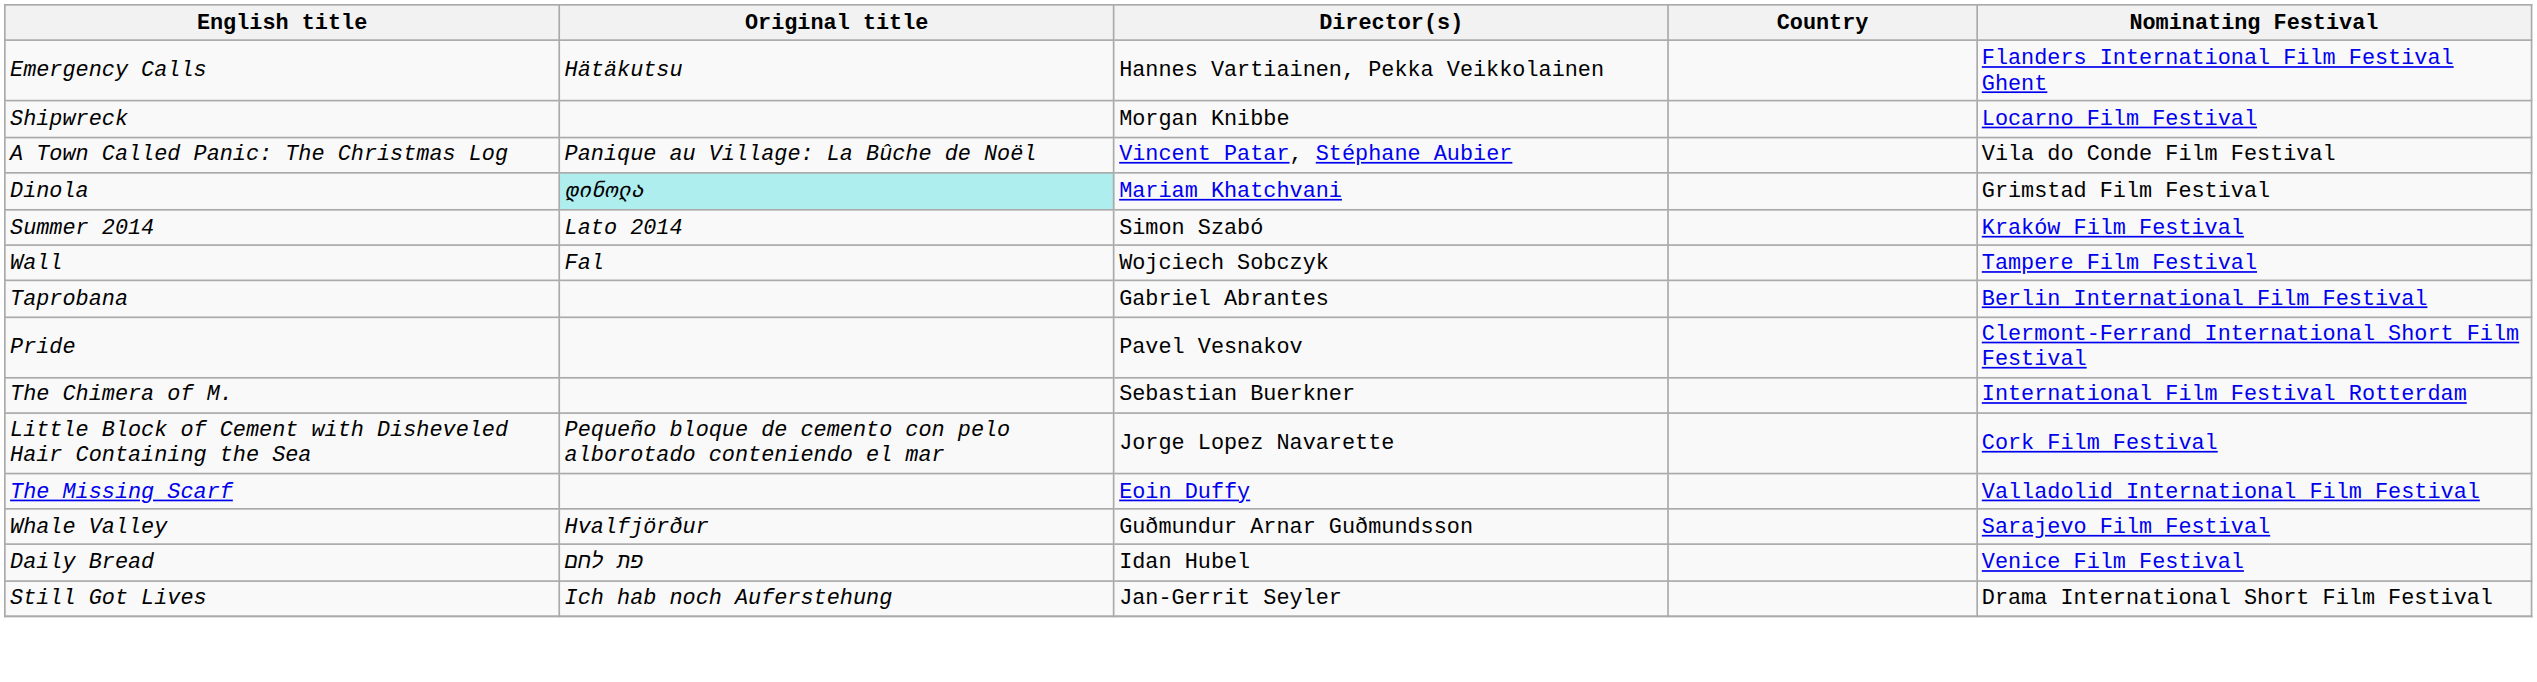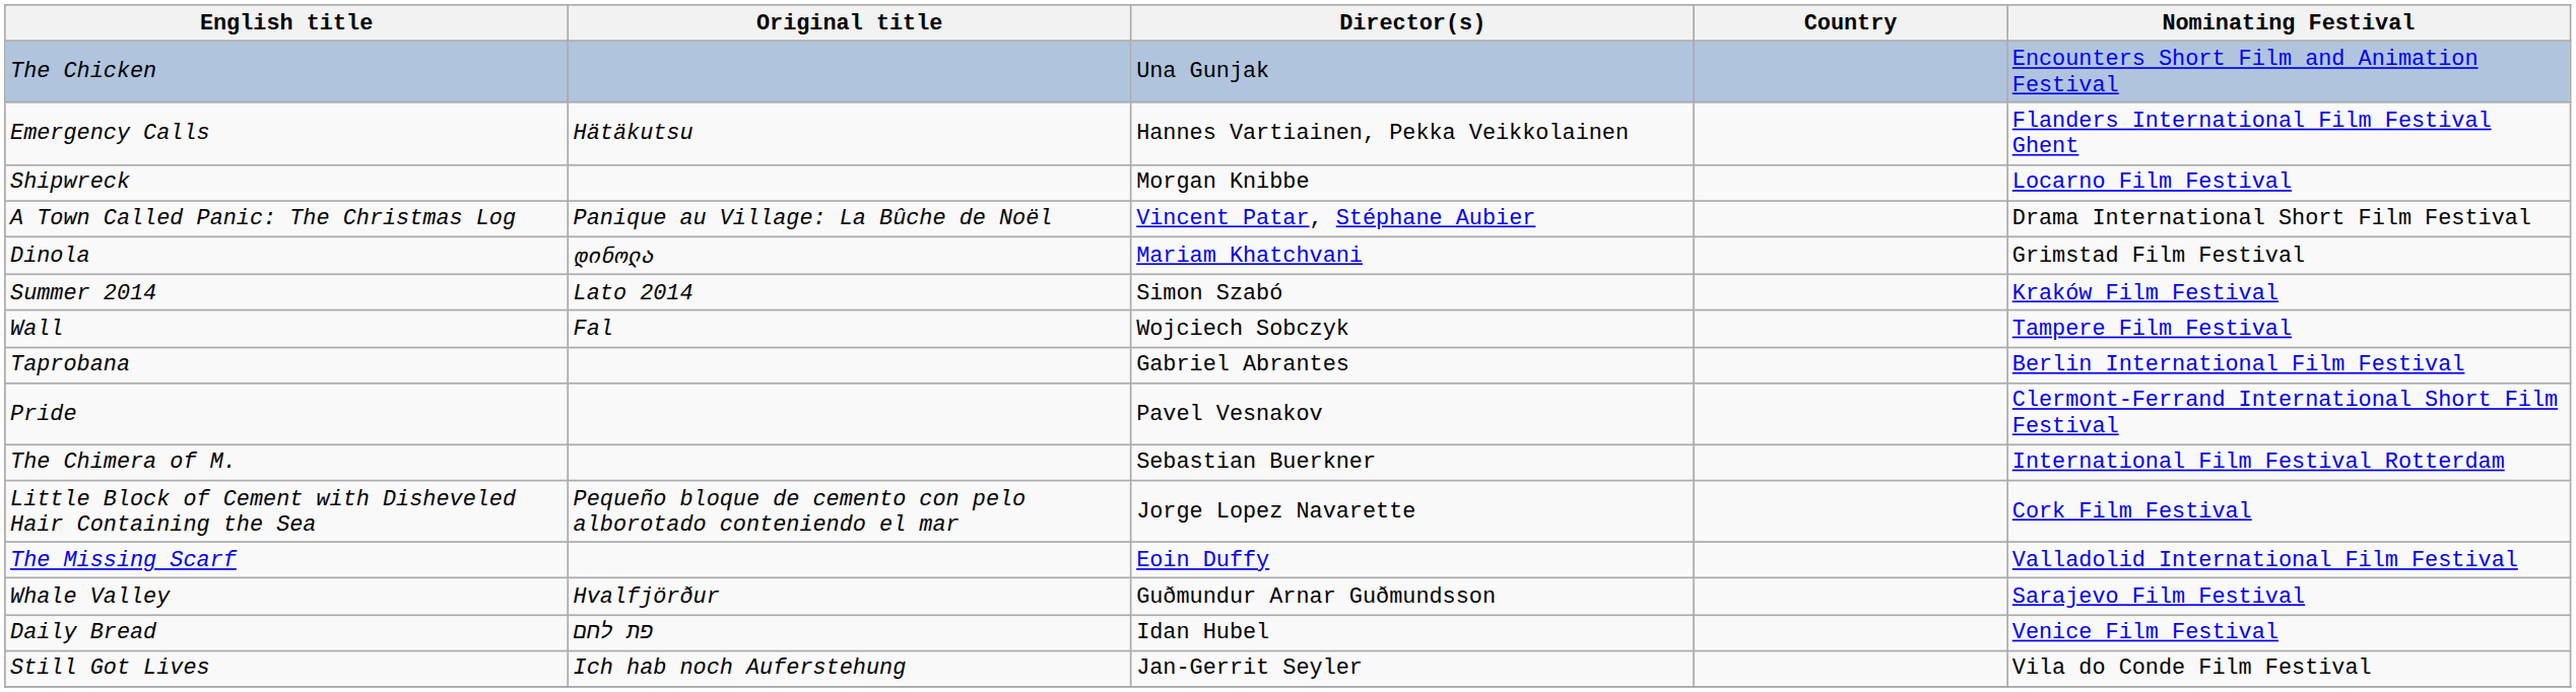+ row: The Chicken | Una Gunjak | Encounters Short Film and Animation Festival
A Town Called Panic: The Christmas Log | Nominating Festival: Vila do Conde Film Festival -> Drama International Short Film Festival
Dinola | Original title: paleturquoise background -> no background
Still Got Lives | Nominating Festival: Drama International Short Film Festival -> Vila do Conde Film Festival
